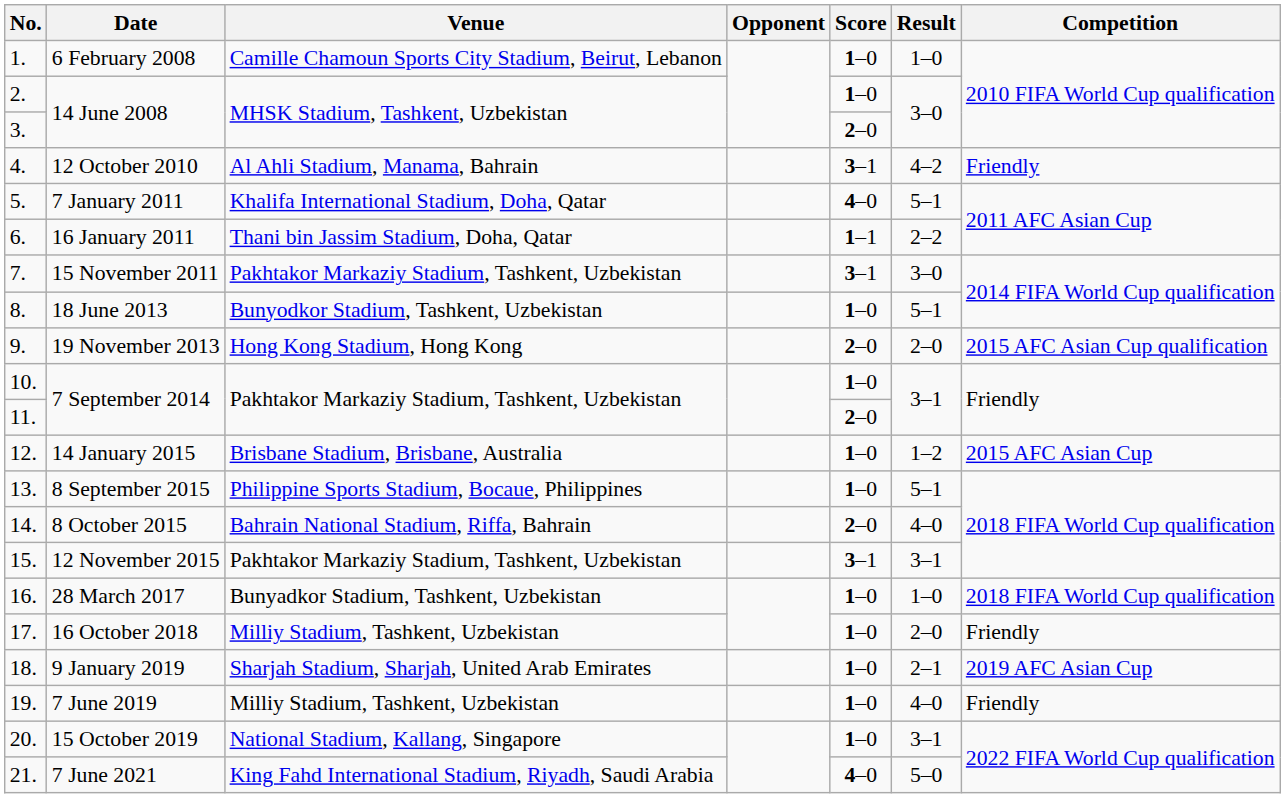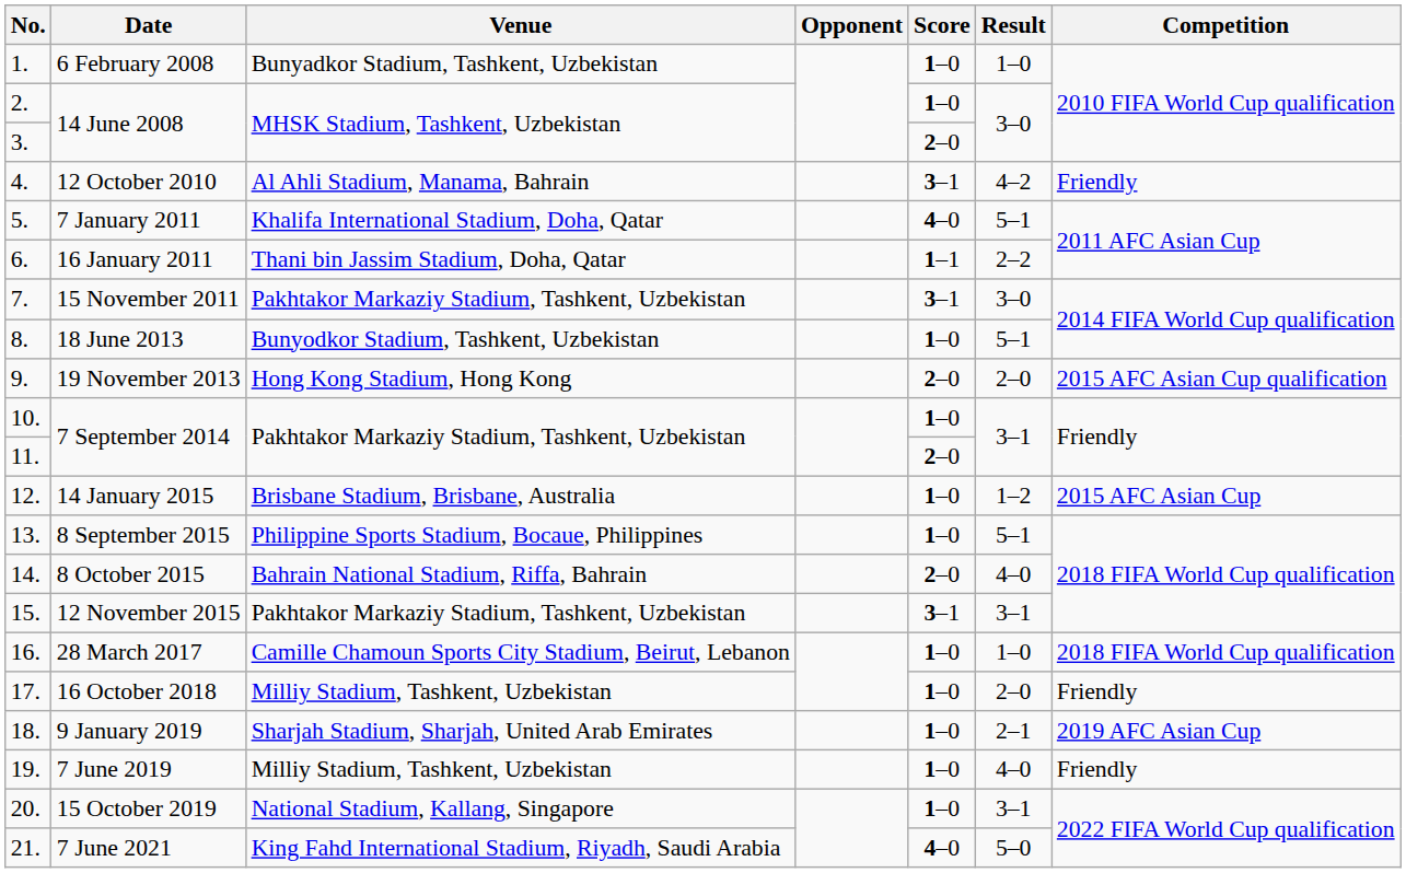6 February 2008 | Venue: Camille Chamoun Sports City Stadium, Beirut, Lebanon -> Bunyadkor Stadium, Tashkent, Uzbekistan
28 March 2017 | Venue: Bunyadkor Stadium, Tashkent, Uzbekistan -> Camille Chamoun Sports City Stadium, Beirut, Lebanon
